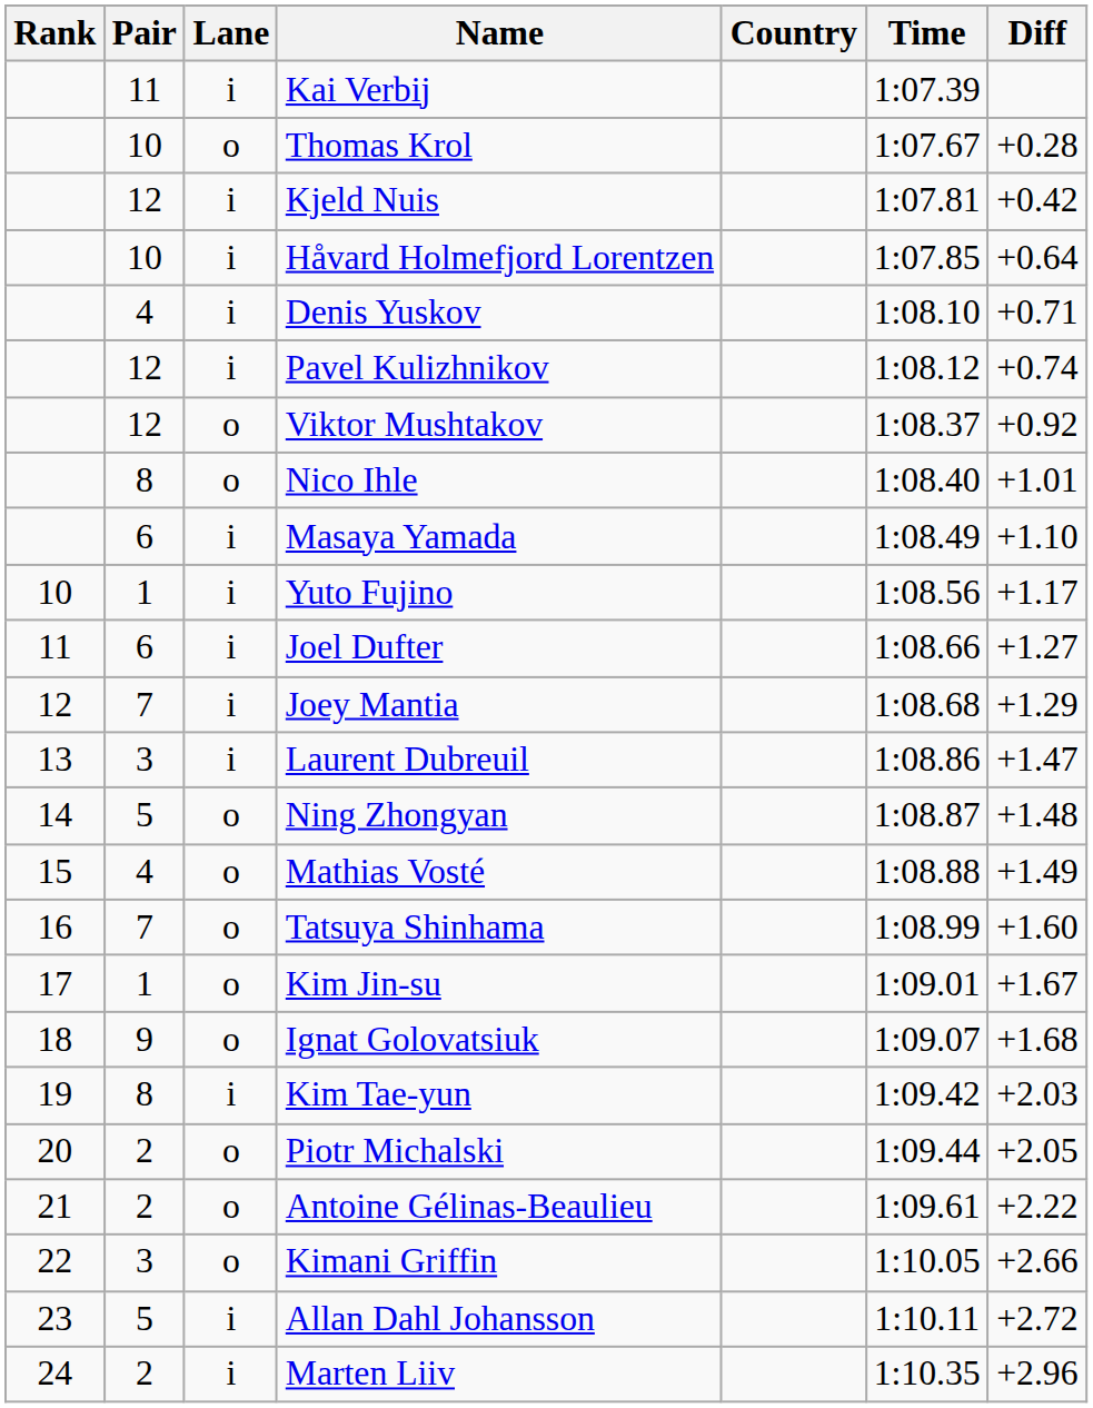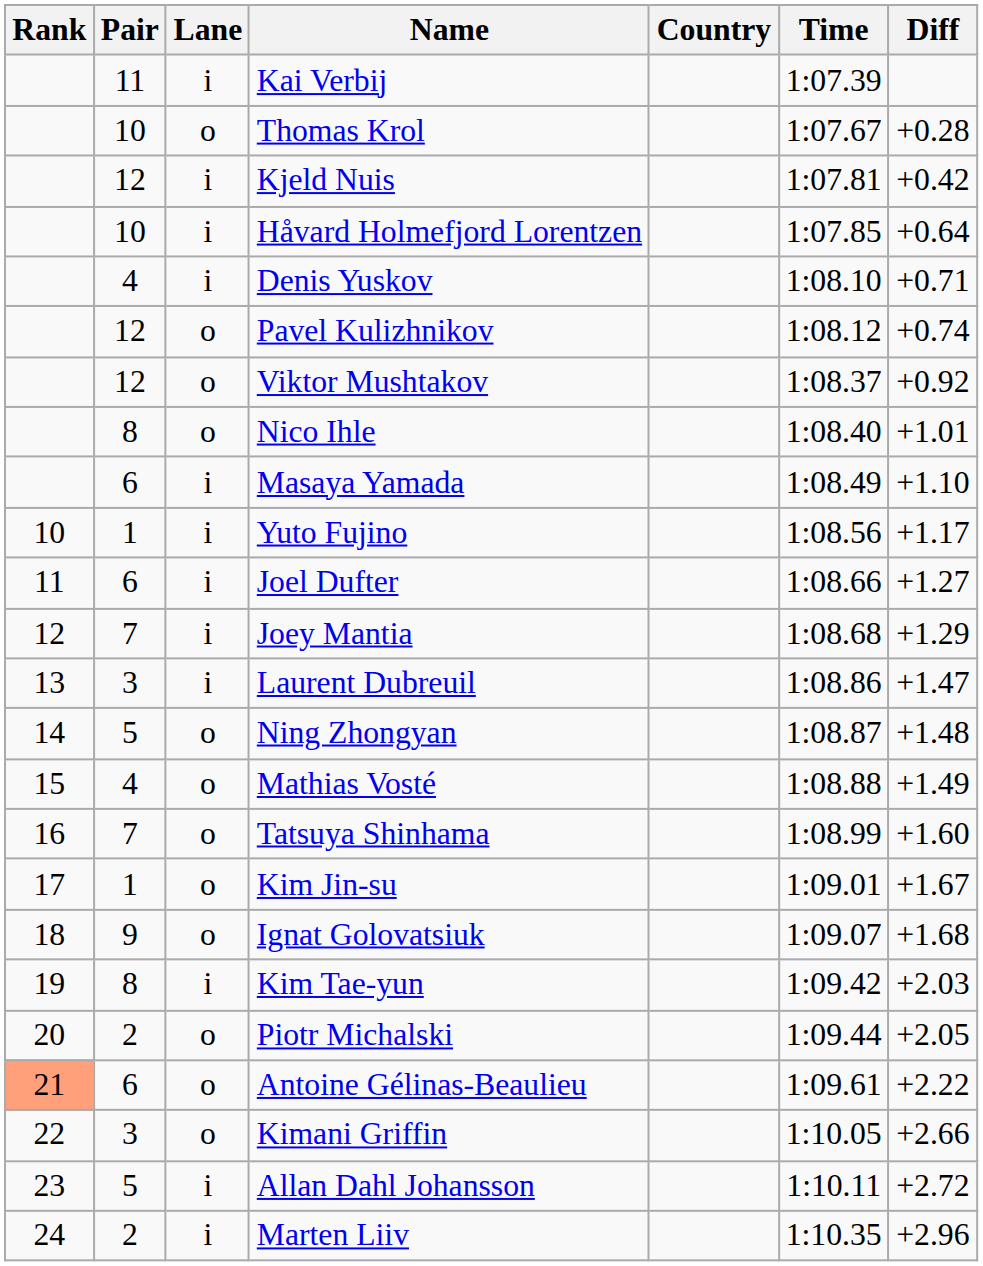Pavel Kulizhnikov | Lane: i -> o
Antoine Gélinas-Beaulieu | Rank: no background -> lightsalmon background
Antoine Gélinas-Beaulieu | Pair: 2 -> 6
